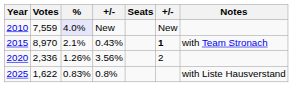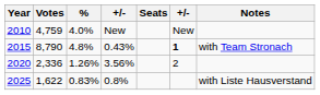2010 | Votes: 7,559 -> 4,759
2010 | %: lavender background -> no background
2015 | Votes: 8,970 -> 8,790
2015 | %: 2.1% -> 4.8%
